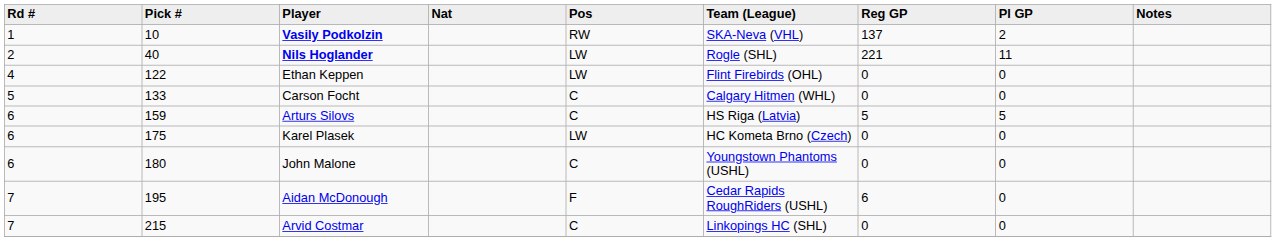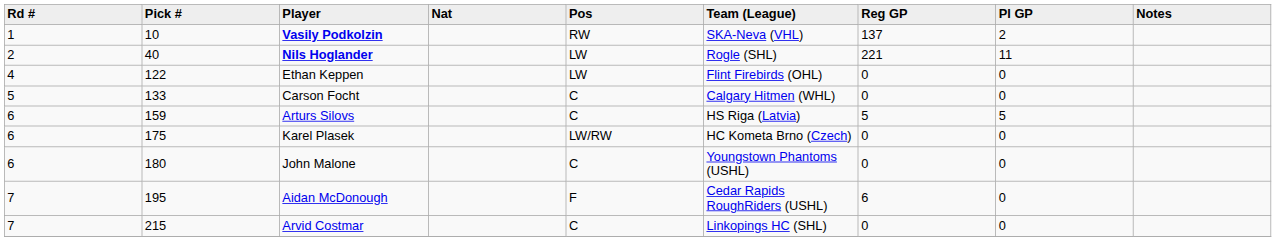Karel Plasek | Pos: LW -> LW/RW
